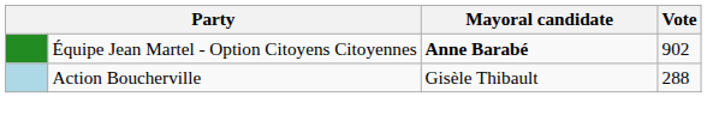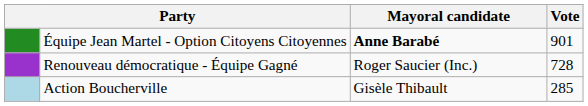Équipe Jean Martel - Option Citoyens Citoyennes | Vote: 902 -> 901
+ row: Renouveau démocratique - Équipe Gagné | Roger Saucier (Inc.) | 728
Action Boucherville | Vote: 288 -> 285
